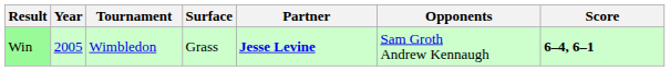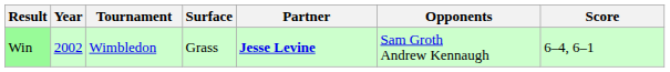Win | Year: 2005 -> 2002
Win | Score: bold -> normal
